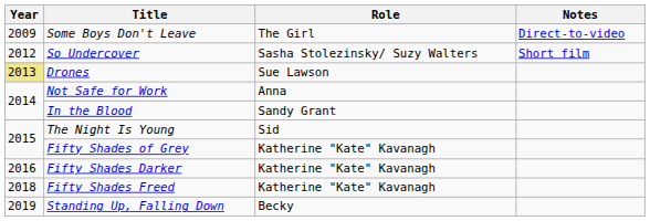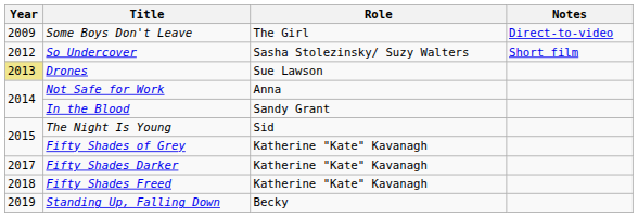Fifty Shades Darker | Year: 2016 -> 2017
